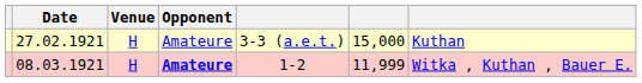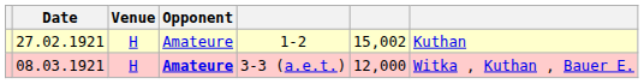27.02.1921 | column 5: 3-3 (a.e.t.) -> 1-2
27.02.1921 | column 6: 15,000 -> 15,002
08.03.1921 | column 5: 1-2 -> 3-3 (a.e.t.)
08.03.1921 | column 6: 11,999 -> 12,000
